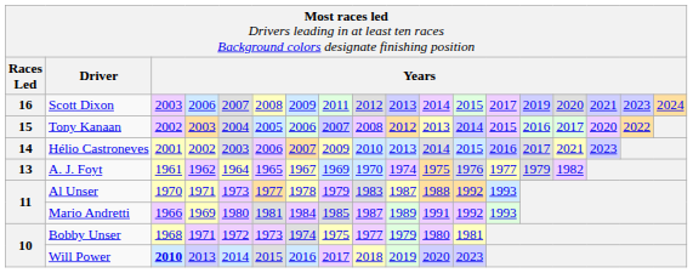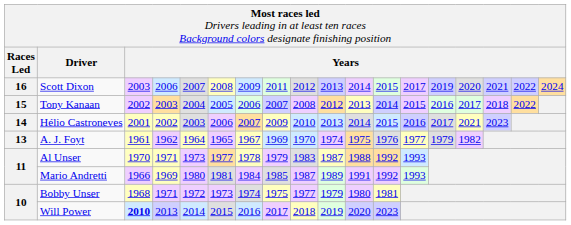Scott Dixon | column 17: 2023 -> 2022
Tony Kanaan | column 16: 2020 -> 2018
